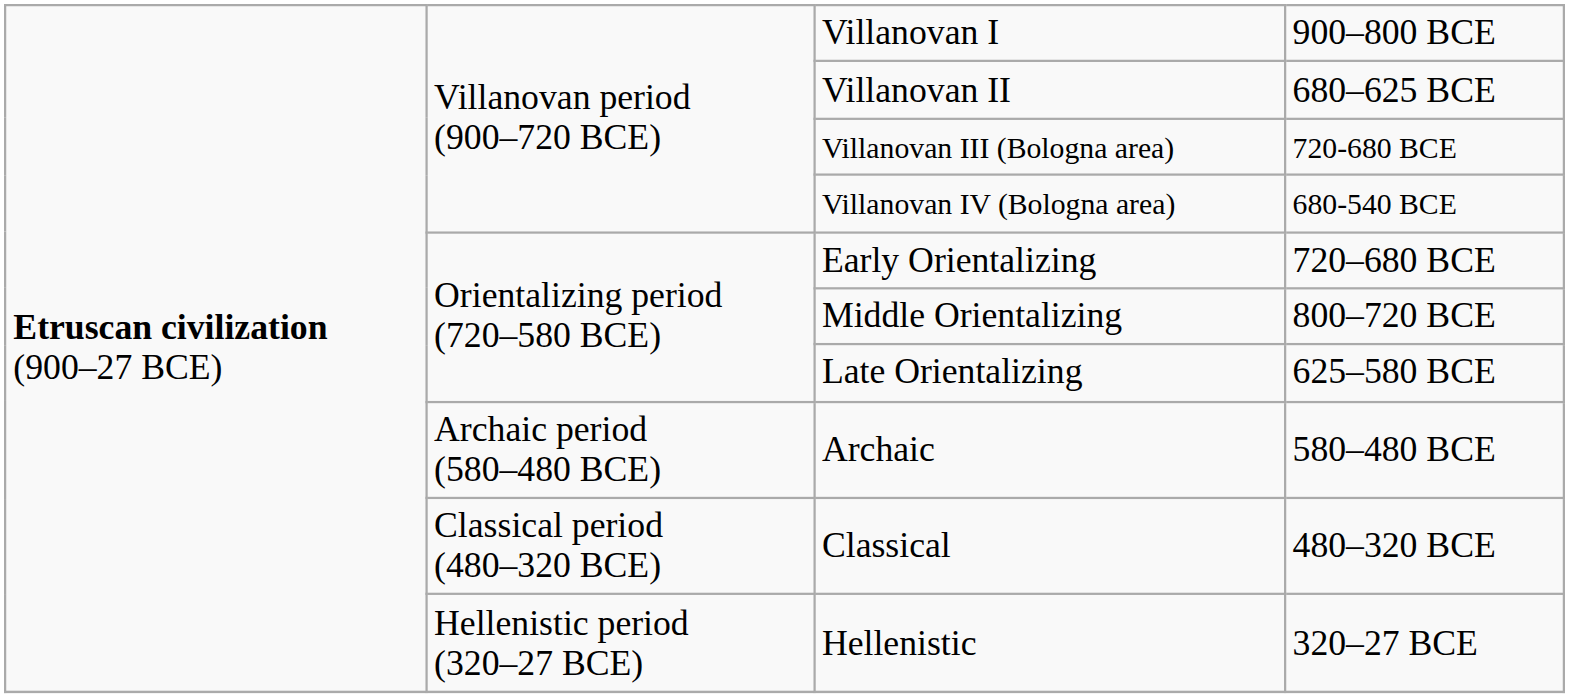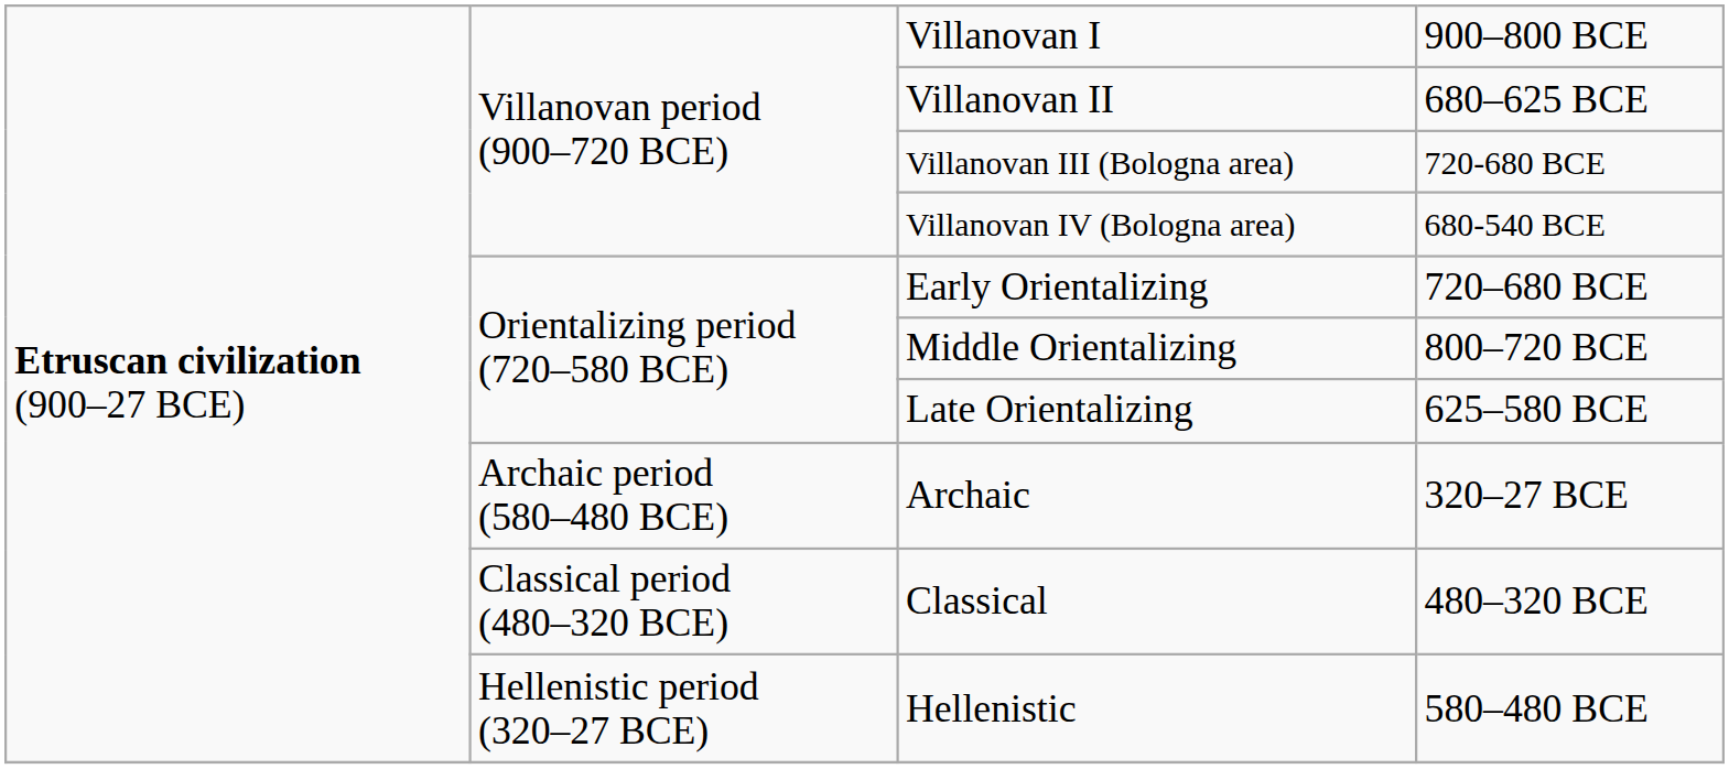Archaic | column 4: 580–480 BCE -> 320–27 BCE
Hellenistic | column 4: 320–27 BCE -> 580–480 BCE
